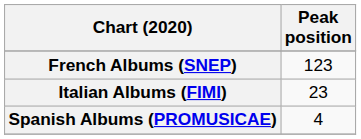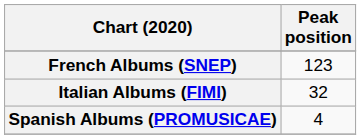Italian Albums (FIMI) | Peak position: 23 -> 32
